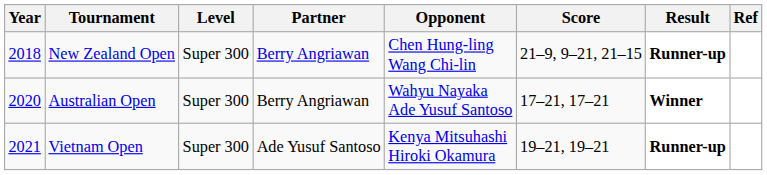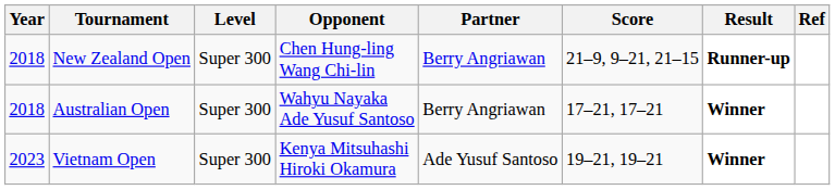columns swapped: Partner <-> Opponent
Australian Open | Year: 2020 -> 2018
Vietnam Open | Year: 2021 -> 2023
Vietnam Open | Result: Runner-up -> Winner
